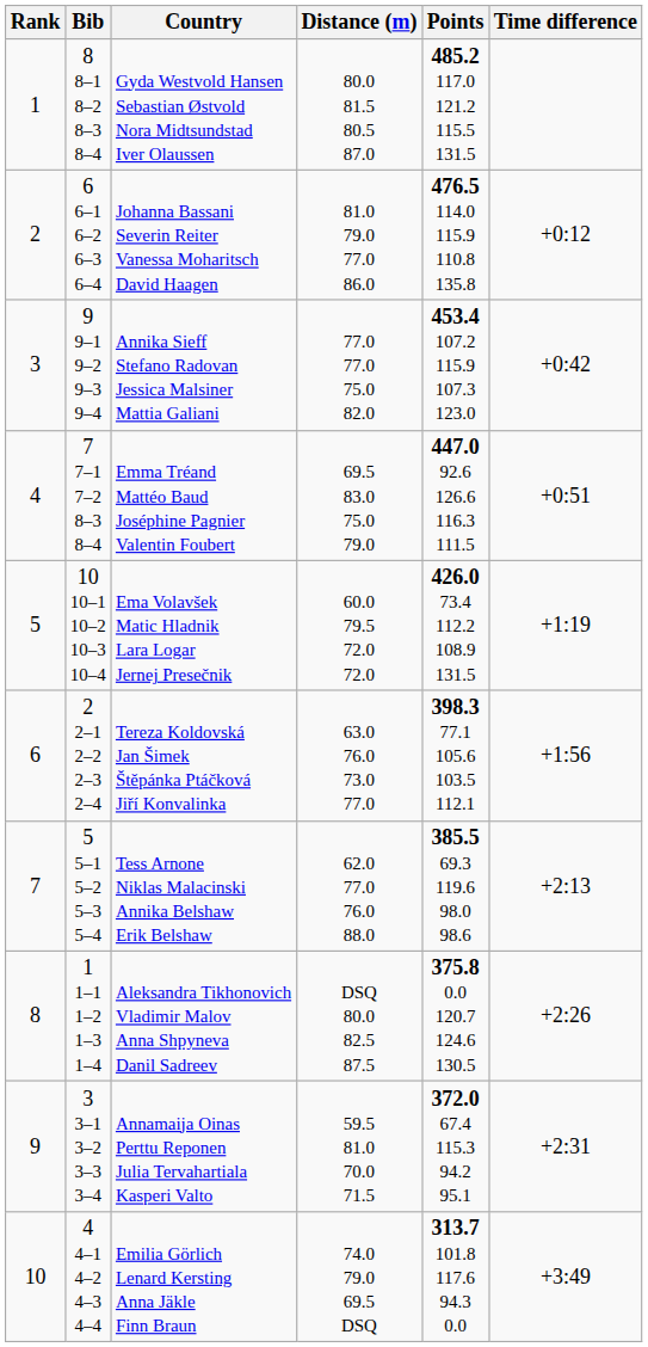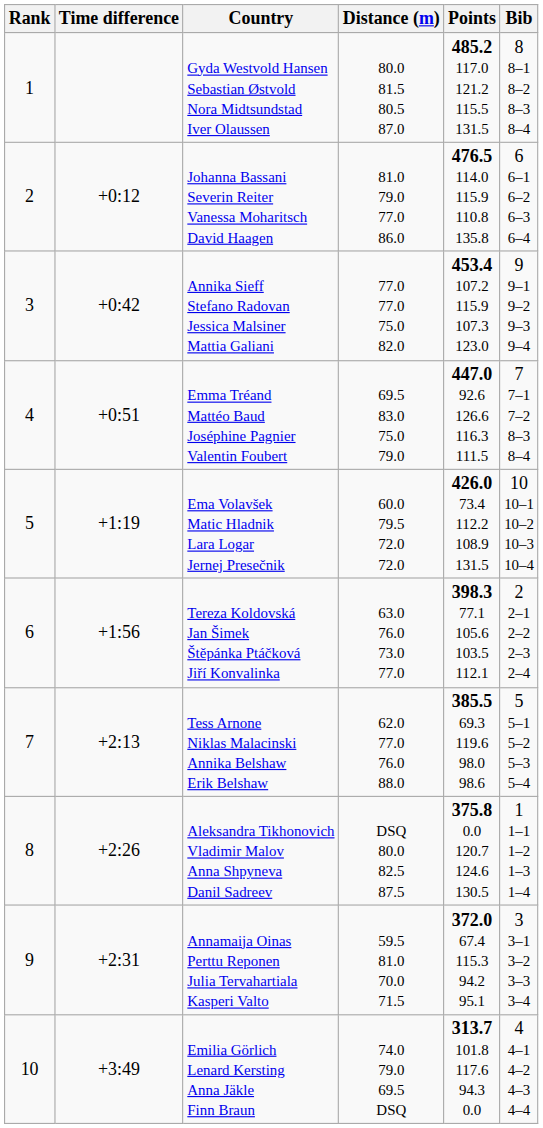columns swapped: Bib <-> Time difference
